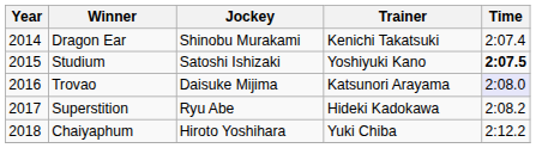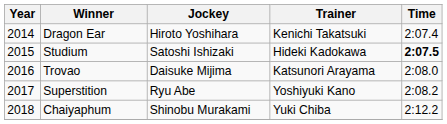Dragon Ear | Jockey: Shinobu Murakami -> Hiroto Yoshihara
Studium | Trainer: Yoshiyuki Kano -> Hideki Kadokawa
Trovao | Time: lavender background -> no background
Superstition | Trainer: Hideki Kadokawa -> Yoshiyuki Kano
Chaiyaphum | Jockey: Hiroto Yoshihara -> Shinobu Murakami
